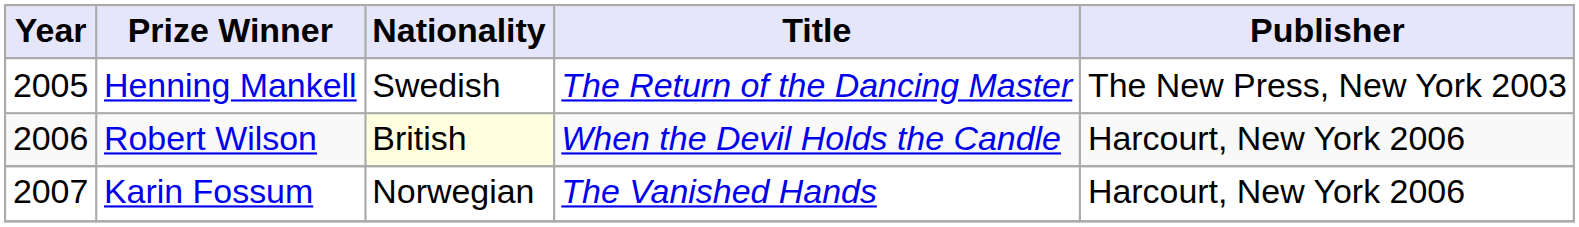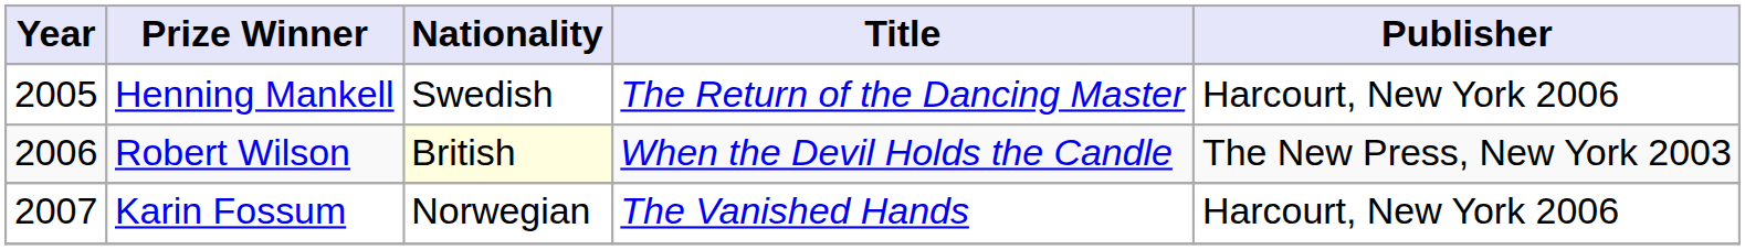Henning Mankell | Publisher: The New Press, New York 2003 -> Harcourt, New York 2006
Robert Wilson | Publisher: Harcourt, New York 2006 -> The New Press, New York 2003
